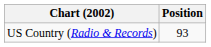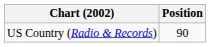US Country (Radio & Records) | Position: 93 -> 90
